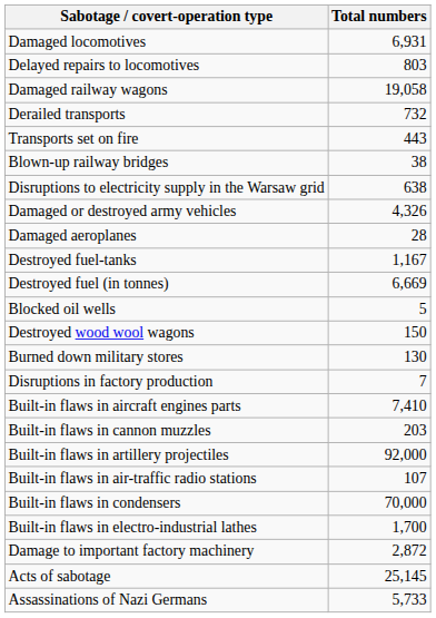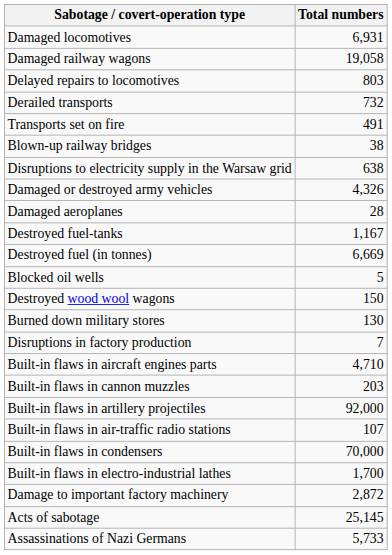rows swapped: Damaged railway wagons <-> Delayed repairs to locomotives
Transports set on fire | Total numbers: 443 -> 491
Built-in flaws in aircraft engines parts | Total numbers: 7,410 -> 4,710
